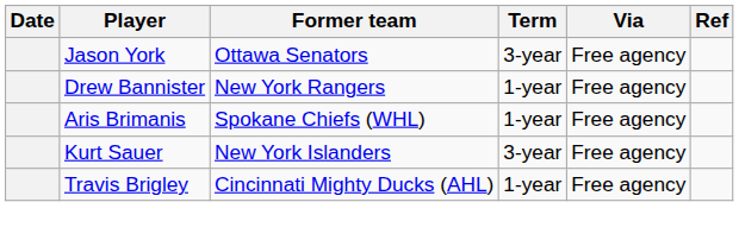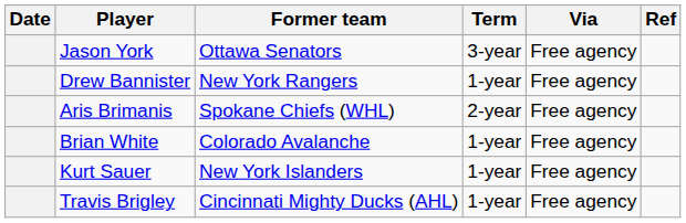Aris Brimanis | Term: 1-year -> 2-year
+ row: Brian White | Colorado Avalanche | 1-year | Free agency
Kurt Sauer | Term: 3-year -> 1-year
